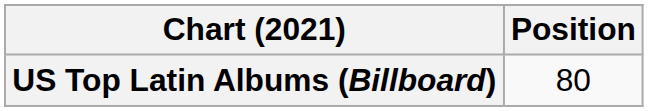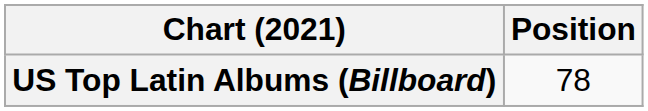US Top Latin Albums (Billboard) | Position: 80 -> 78
